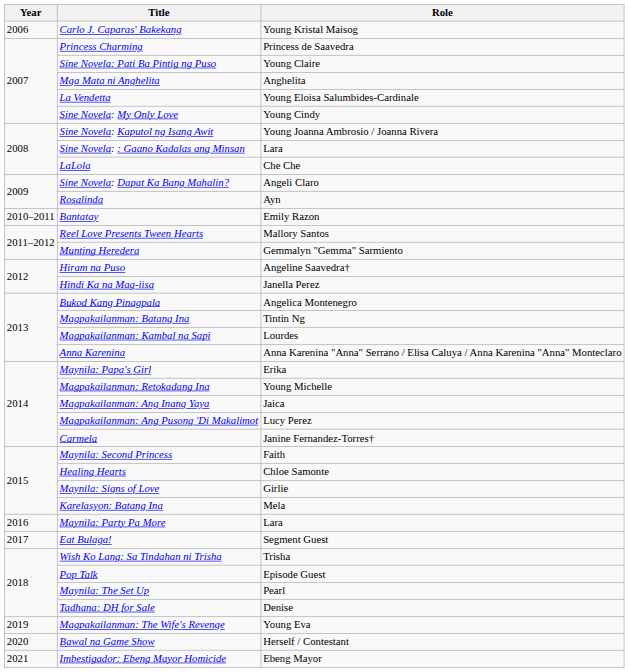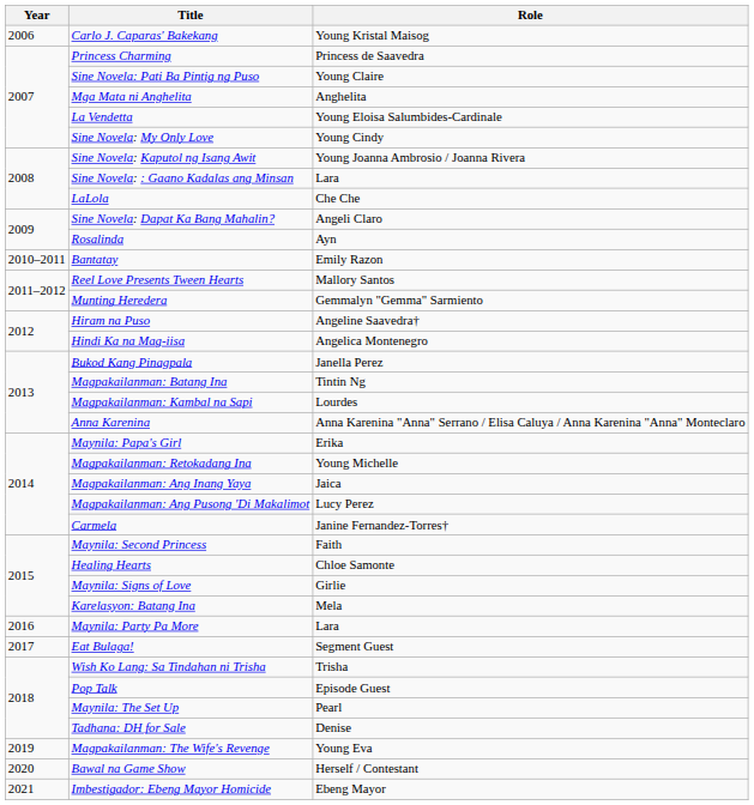Hindi Ka na Mag-iisa | Role: Janella Perez -> Angelica Montenegro
Bukod Kang Pinagpala | Role: Angelica Montenegro -> Janella Perez
